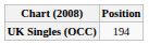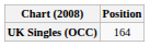UK Singles (OCC) | Position: 194 -> 164
